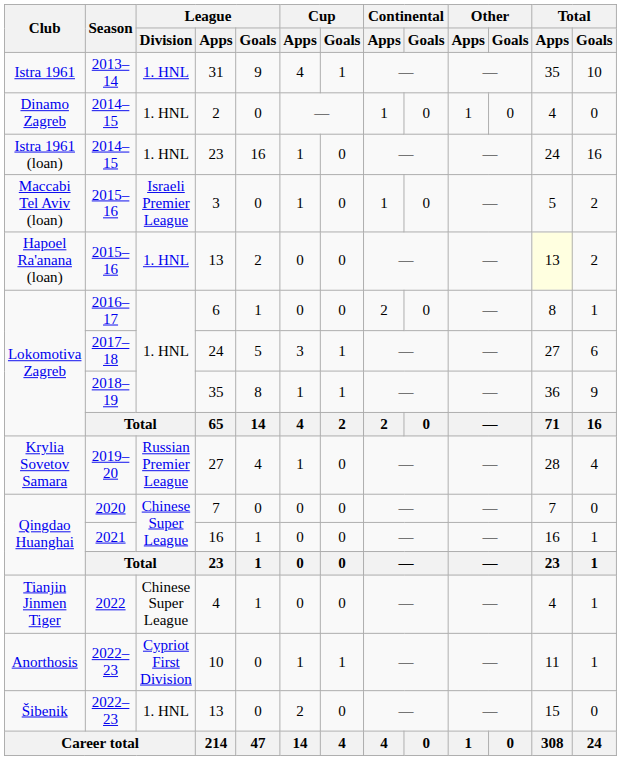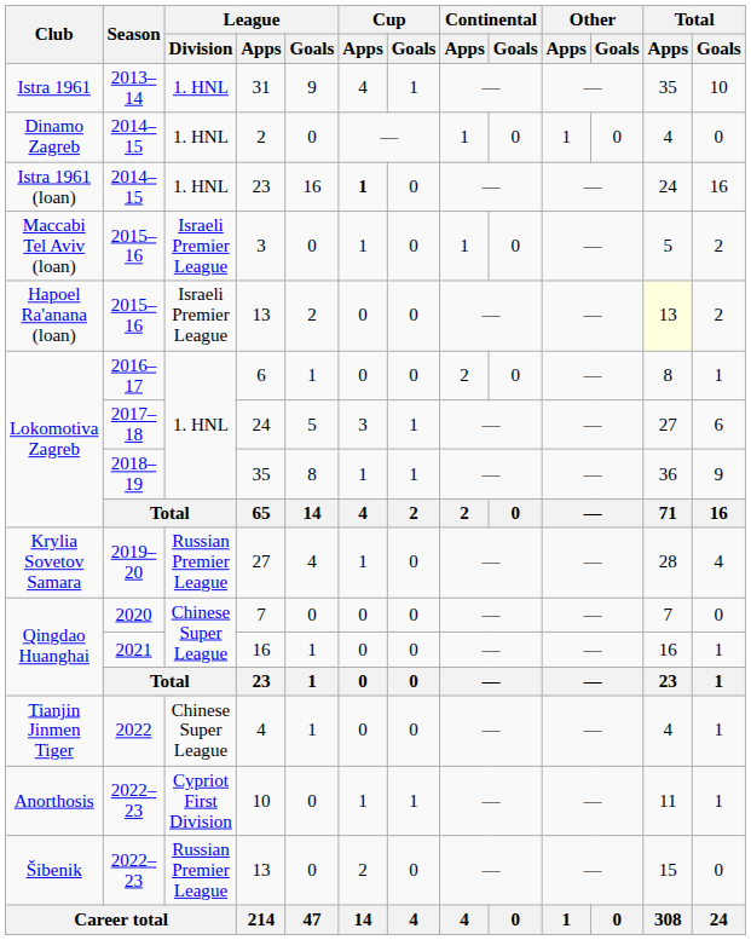Istra 1961 (loan) / 23 | Cup / Apps: normal -> bold
Hapoel Ra'anana (loan) / 13 | League / Division: 1. HNL -> Israeli Premier League
Šibenik / 13 | League / Division: 1. HNL -> Russian Premier League
